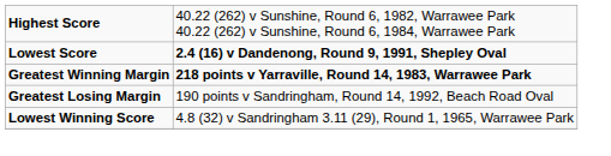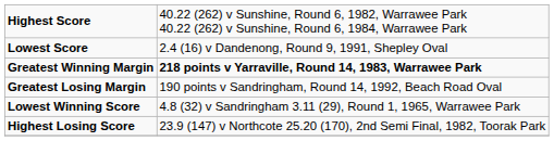Lowest Score | column 2: bold -> normal
+ row: Highest Losing Score | 23.9 (147) v Northcote 25.20 (170), 2nd Semi Final, 1982, Toorak Park
